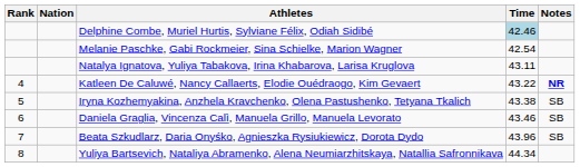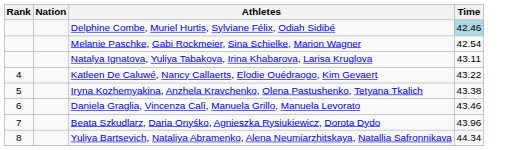- column: Notes | NR | SB | SB | SB
